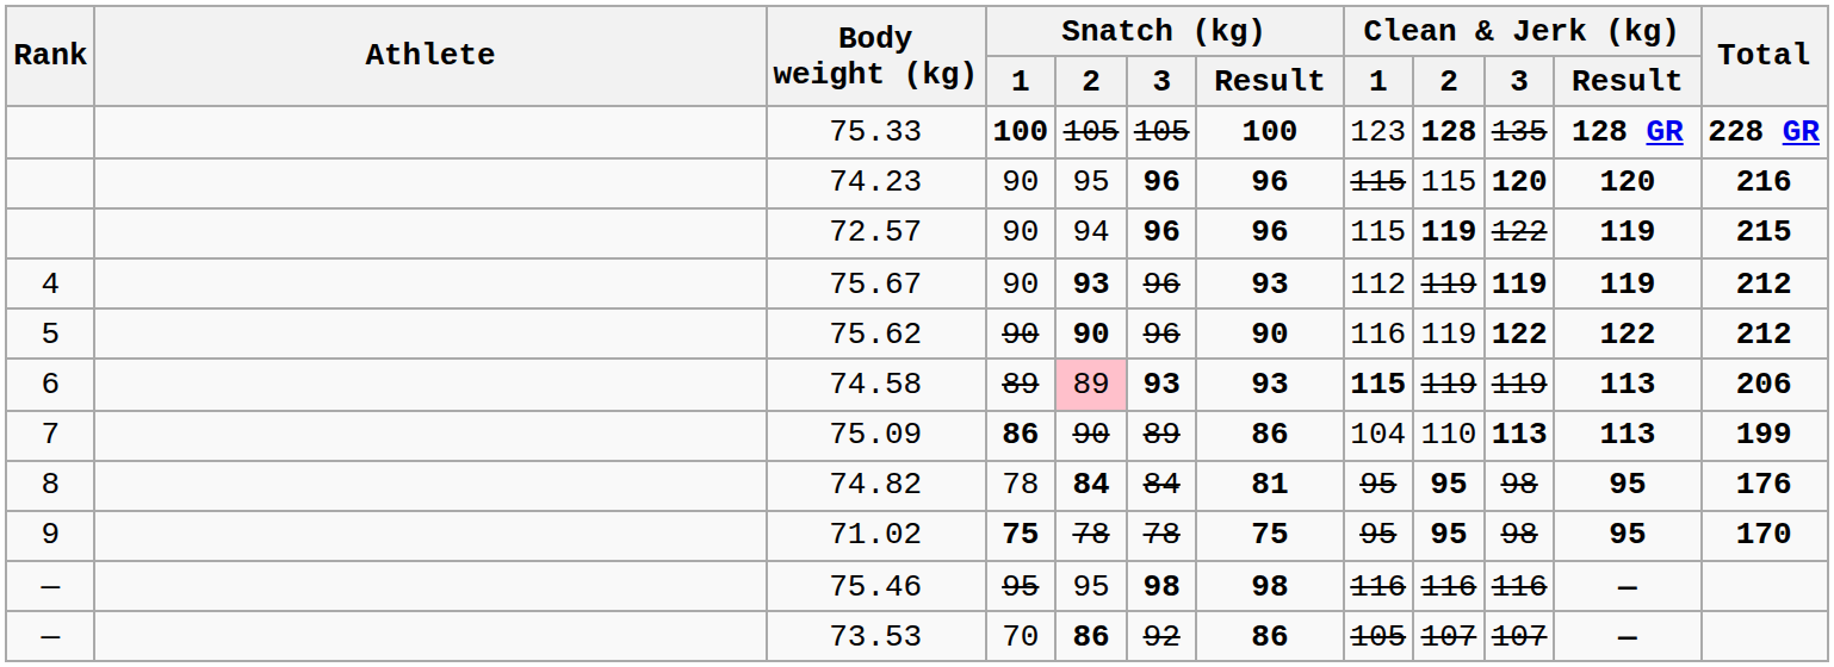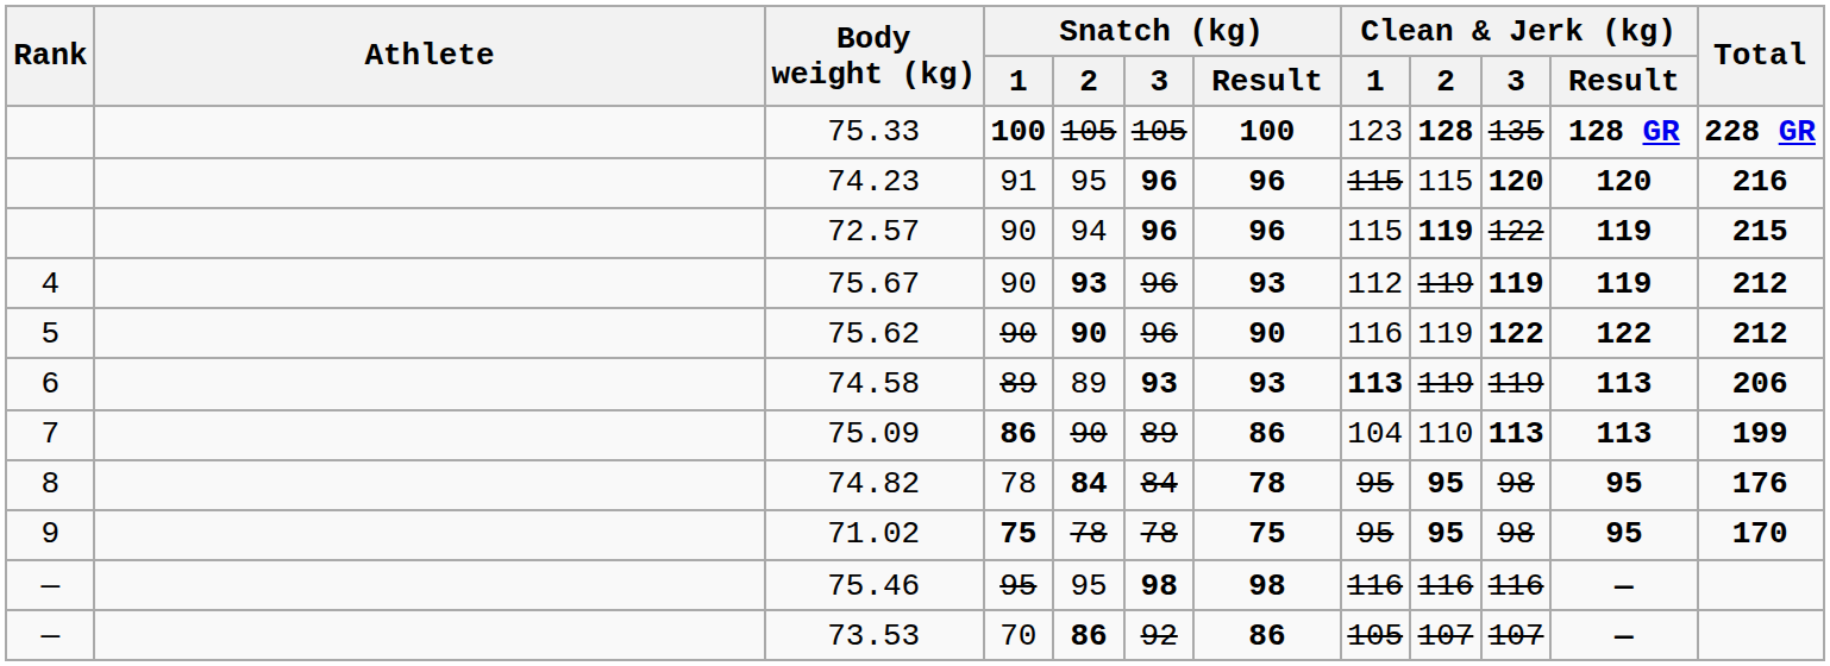74.23 | Snatch (kg) / 1: 90 -> 91
74.58 | Snatch (kg) / 2: pink background -> no background
74.58 | Clean & Jerk (kg) / 1: 115 -> 113
74.82 | Snatch (kg) / Result: 81 -> 78
